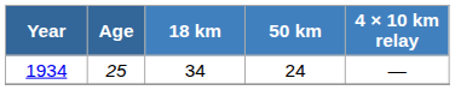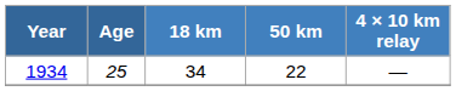1934 | 50 km: 24 -> 22
